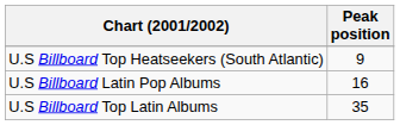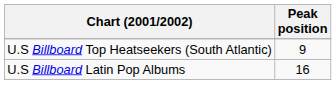- row: U.S Billboard Top Latin Albums | 35
